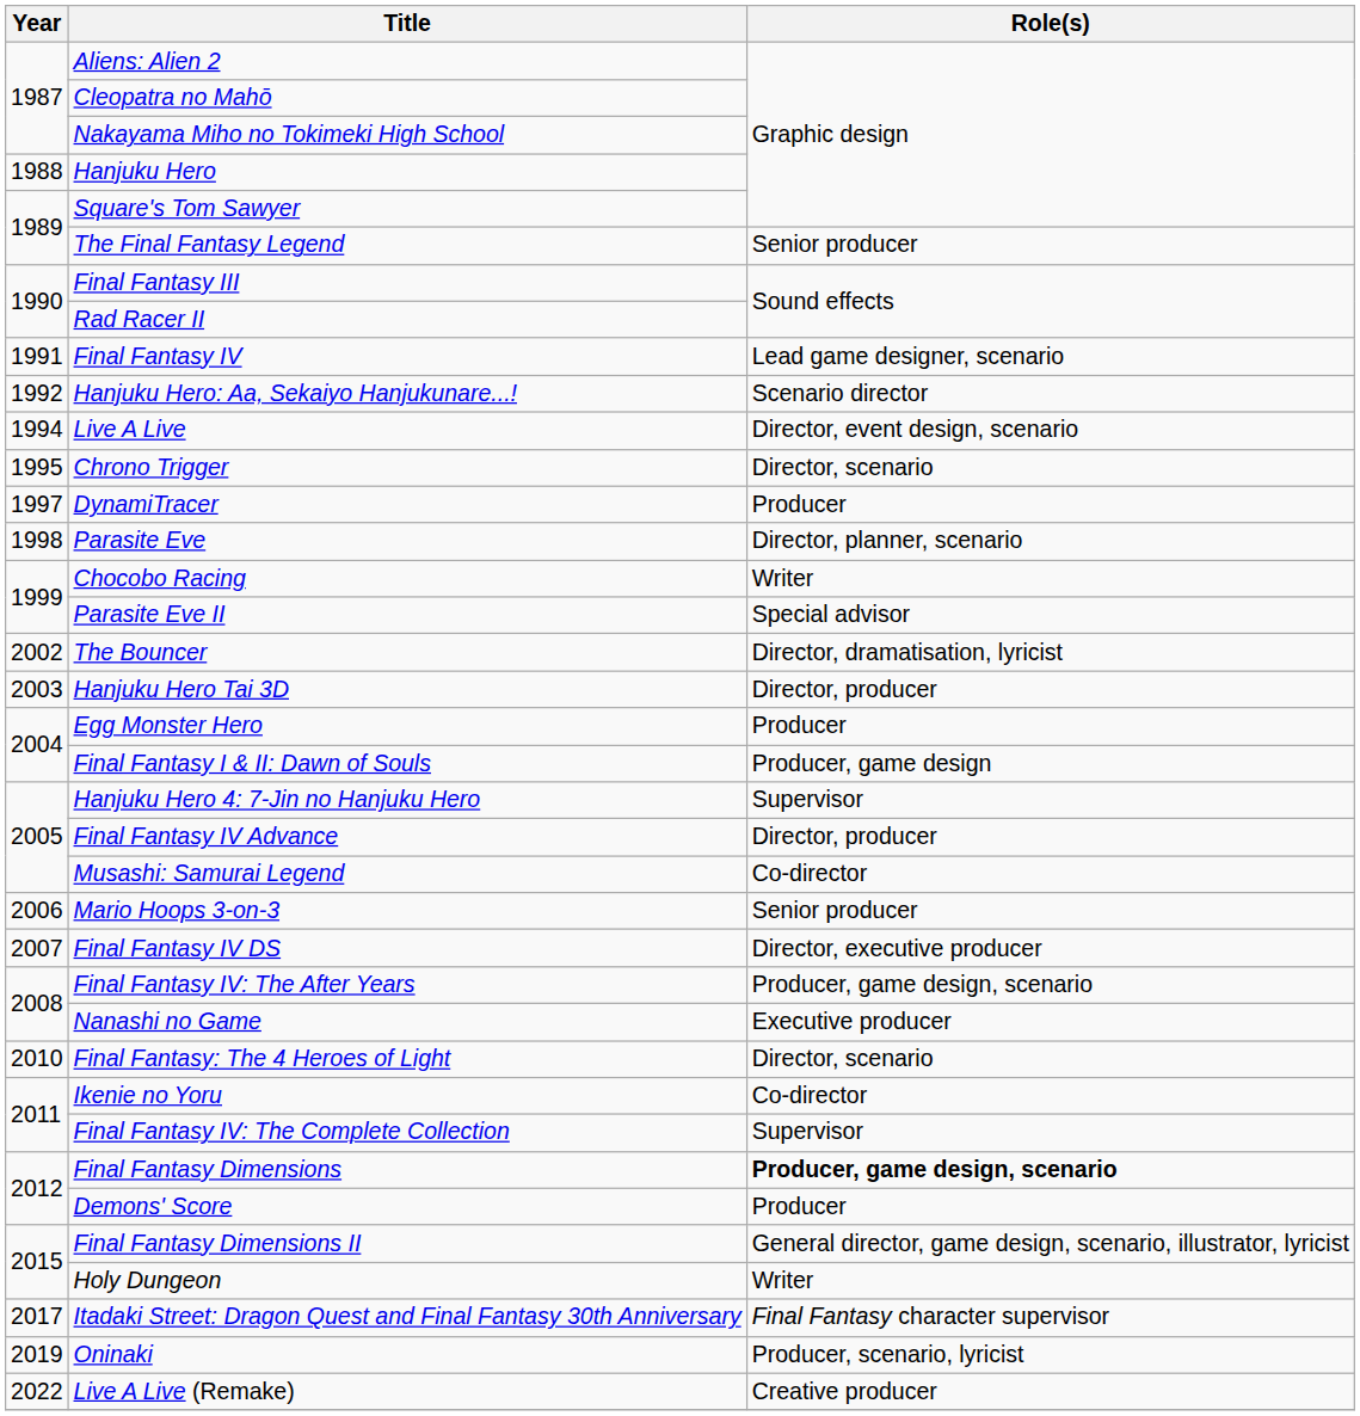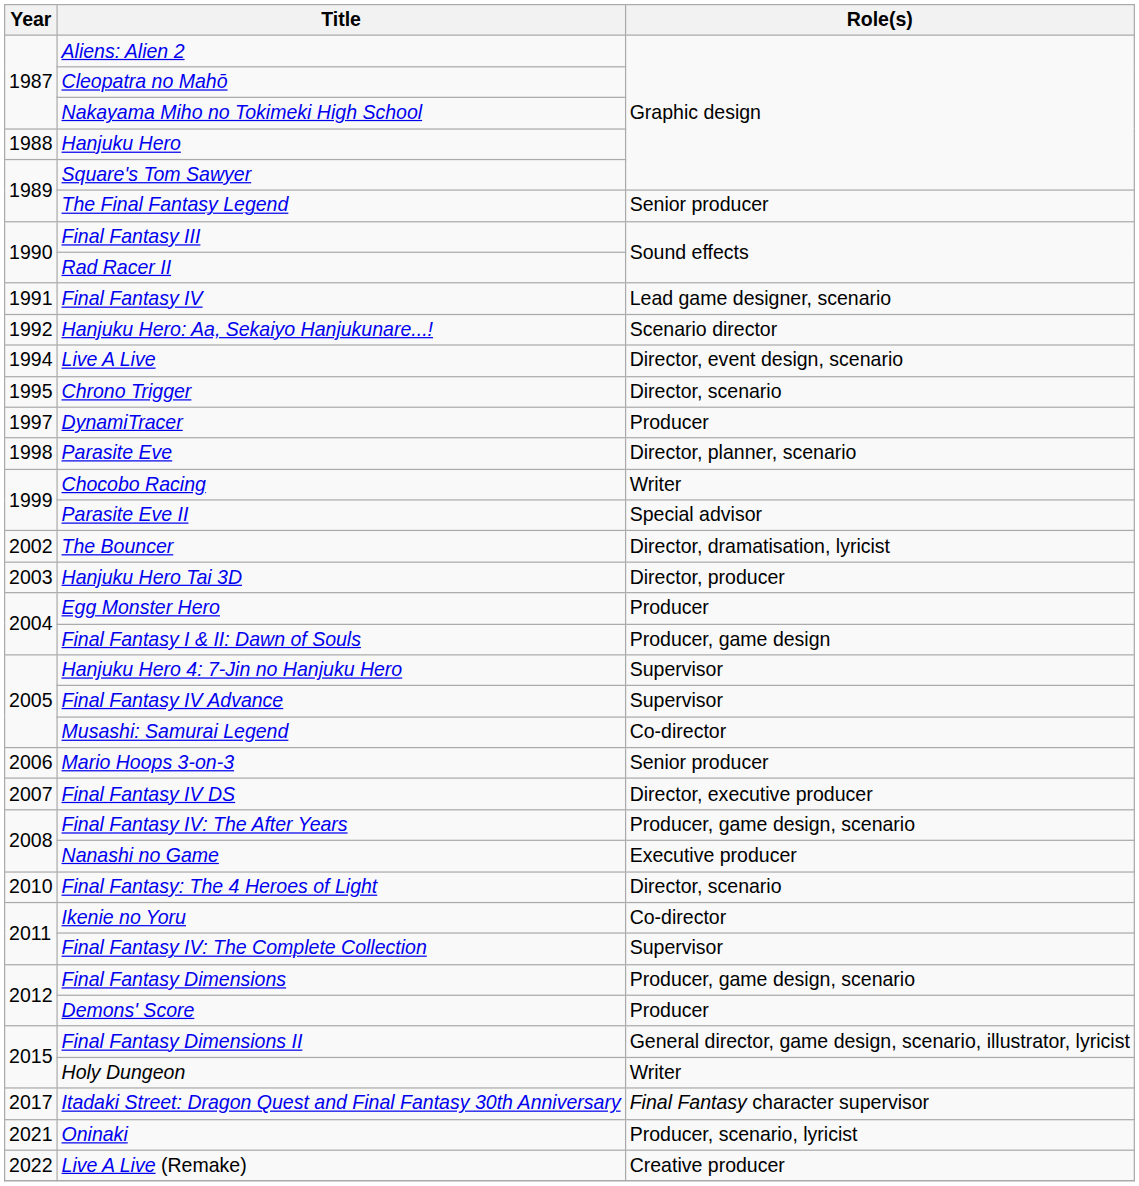Final Fantasy IV Advance | Role(s): Director, producer -> Supervisor
Final Fantasy Dimensions | Role(s): bold -> normal
Oninaki | Year: 2019 -> 2021
